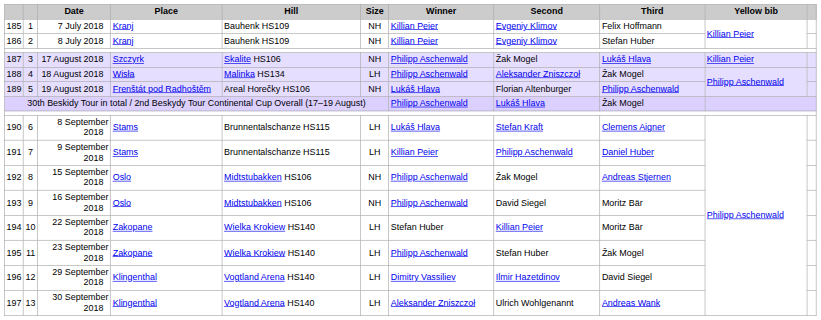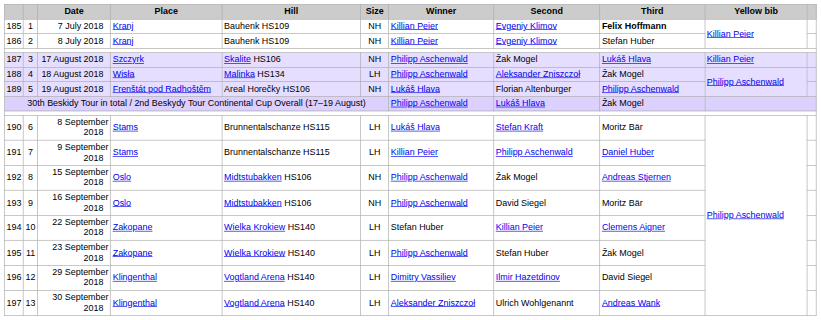7 July 2018 | Third: normal -> bold
8 September 2018 | Third: Clemens Aigner -> Moritz Bär
22 September 2018 | Third: Moritz Bär -> Clemens Aigner
